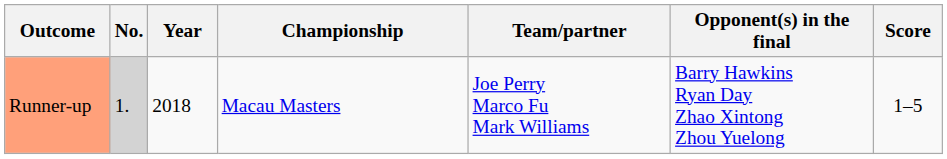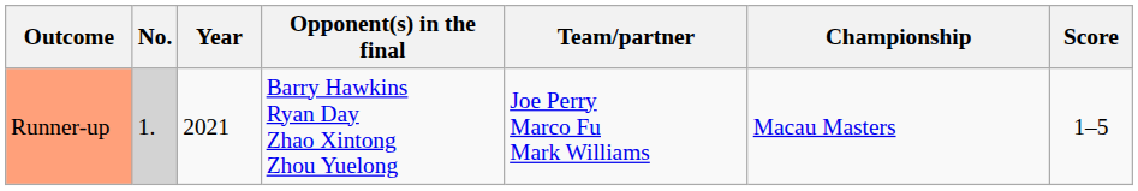columns swapped: Championship <-> Opponent(s) in the final
Runner-up | Year: 2018 -> 2021
